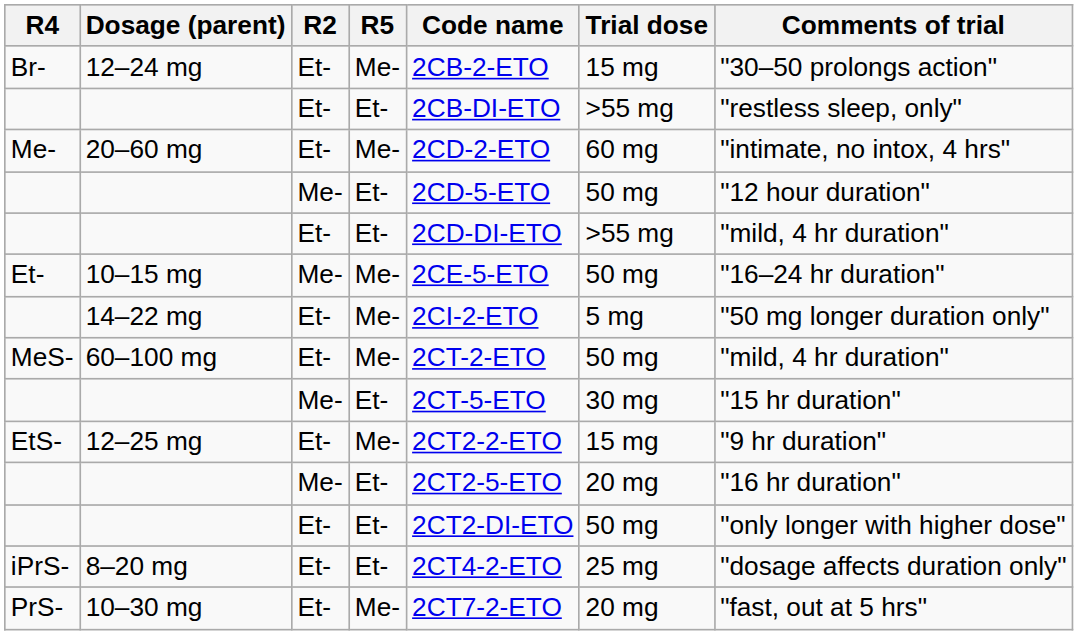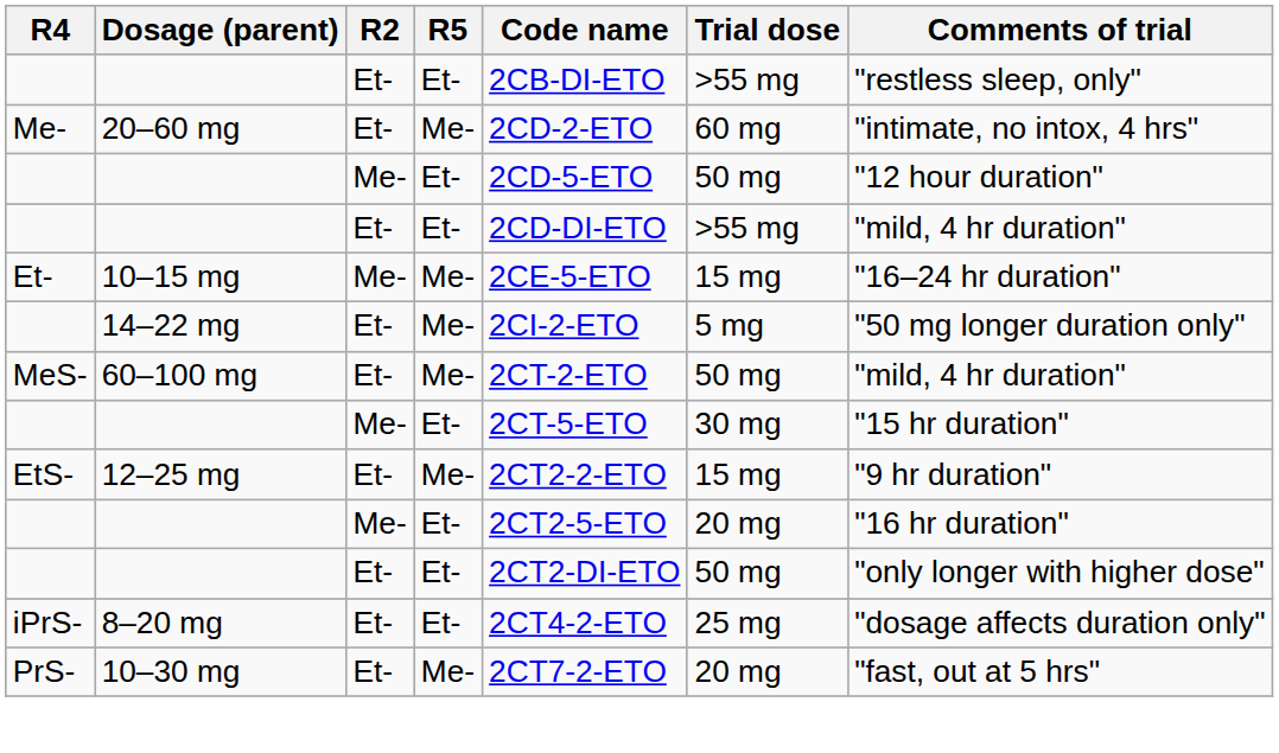- row: Br- | 12–24 mg | Et- | Me- | 2CB-2-ETO | 15 mg | "30–50 prolongs action"
10–15 mg | Trial dose: 50 mg -> 15 mg
